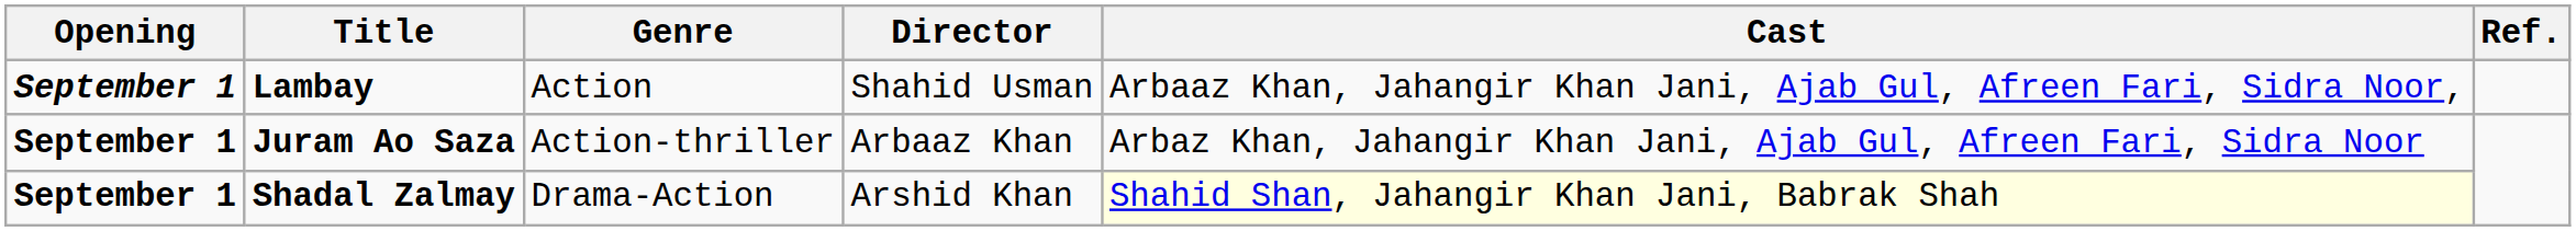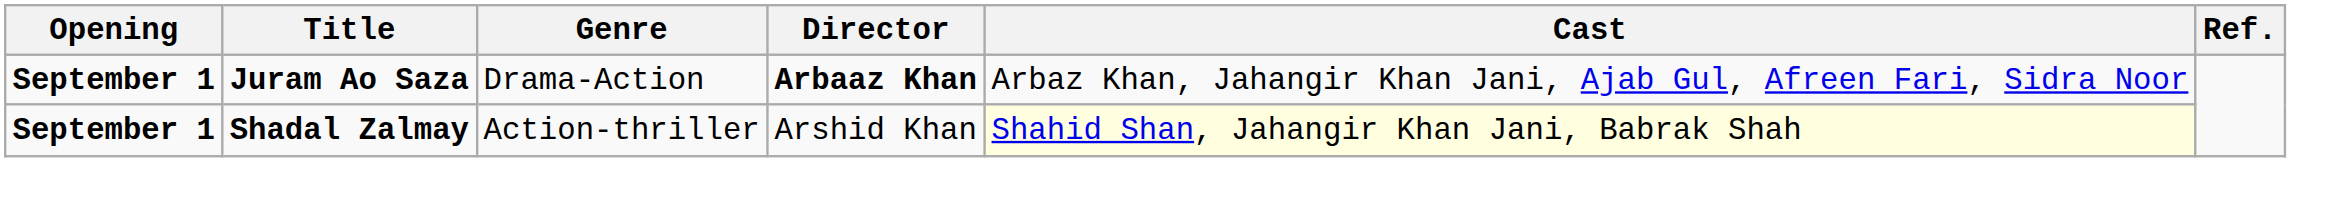- row: September 1 | Lambay | Action | Shahid Usman | Arbaaz Khan, Jahangir Khan Jani, Ajab Gul, Afreen Fari, Sidra Noor,
Juram Ao Saza | Genre: Action-thriller -> Drama-Action
Juram Ao Saza | Director: normal -> bold
Shadal Zalmay | Genre: Drama-Action -> Action-thriller
